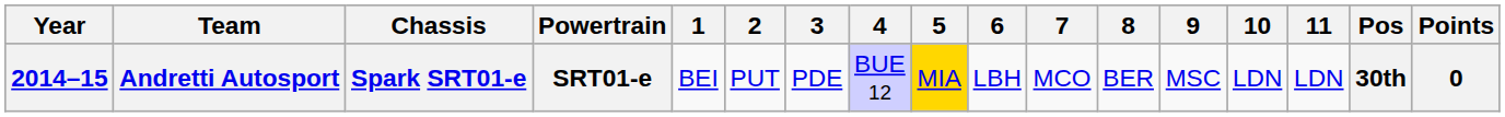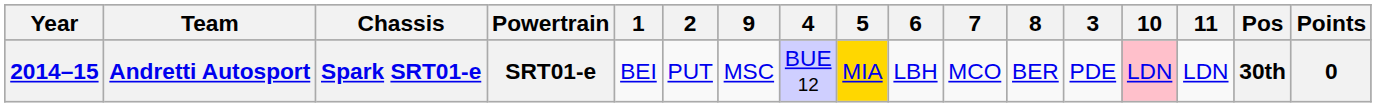columns swapped: 3 <-> 9
Andretti Autosport | 10: no background -> pink background
